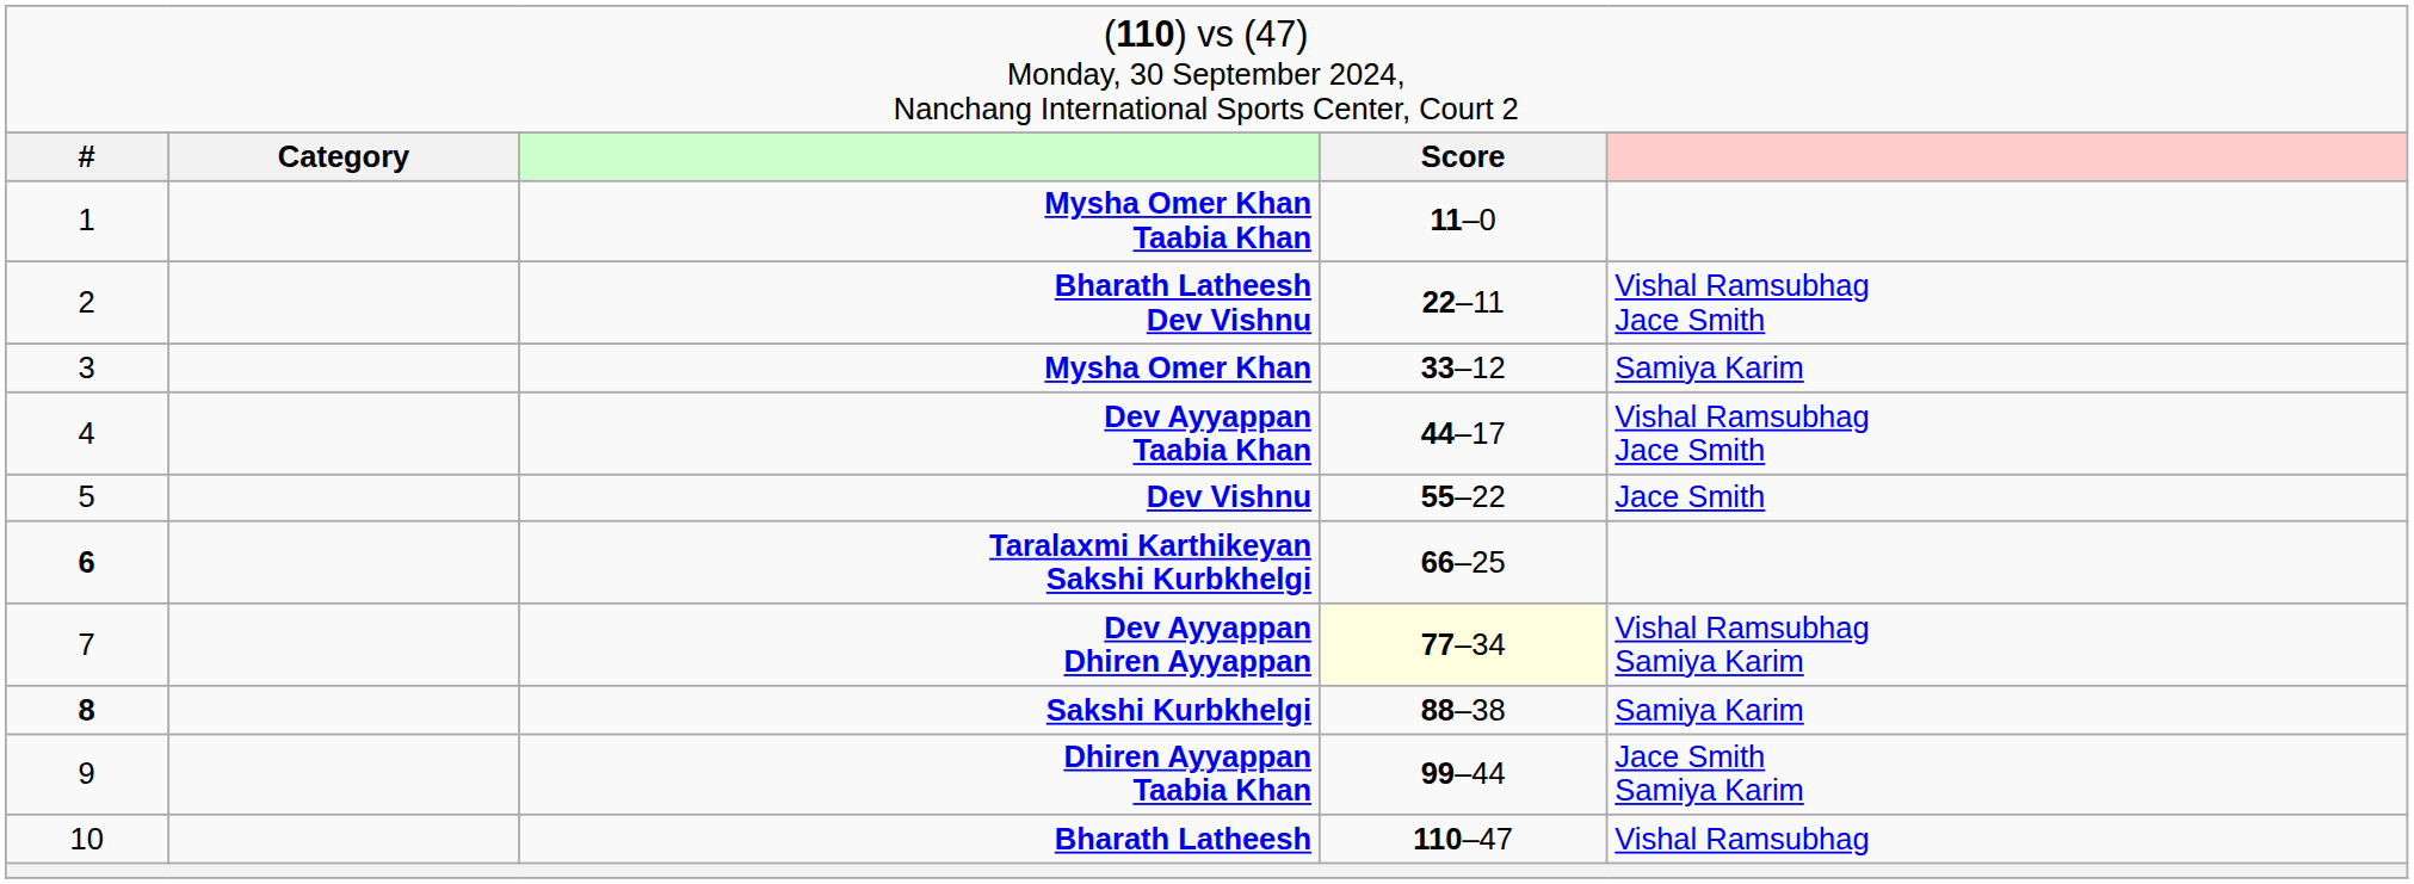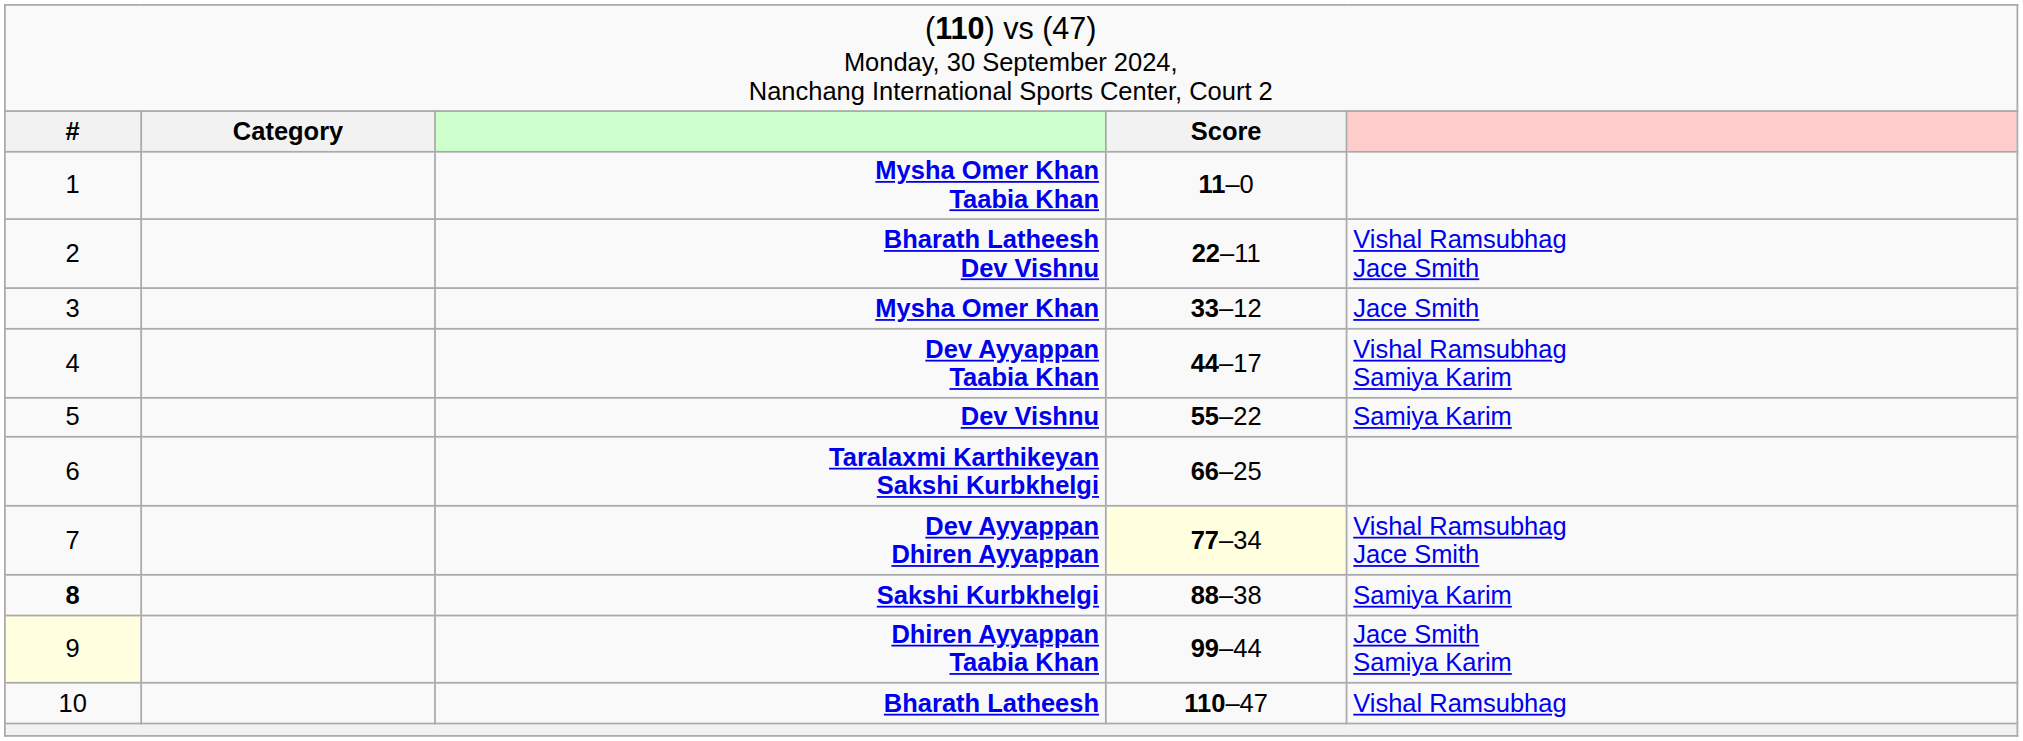Mysha Omer Khan | column 5: Samiya Karim -> Jace Smith
Dev Ayyappan Taabia Khan | column 5: Vishal Ramsubhag Jace Smith -> Vishal Ramsubhag Samiya Karim
Dev Vishnu | column 5: Jace Smith -> Samiya Karim
Taralaxmi Karthikeyan Sakshi Kurbkhelgi | column 1: bold -> normal
Dev Ayyappan Dhiren Ayyappan | column 5: Vishal Ramsubhag Samiya Karim -> Vishal Ramsubhag Jace Smith
Dhiren Ayyappan Taabia Khan | column 1: no background -> lightyellow background
